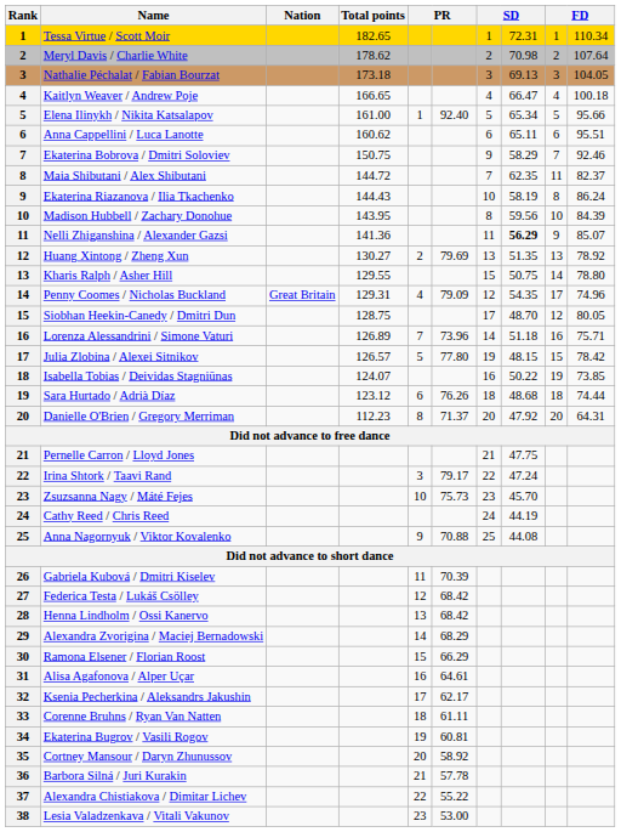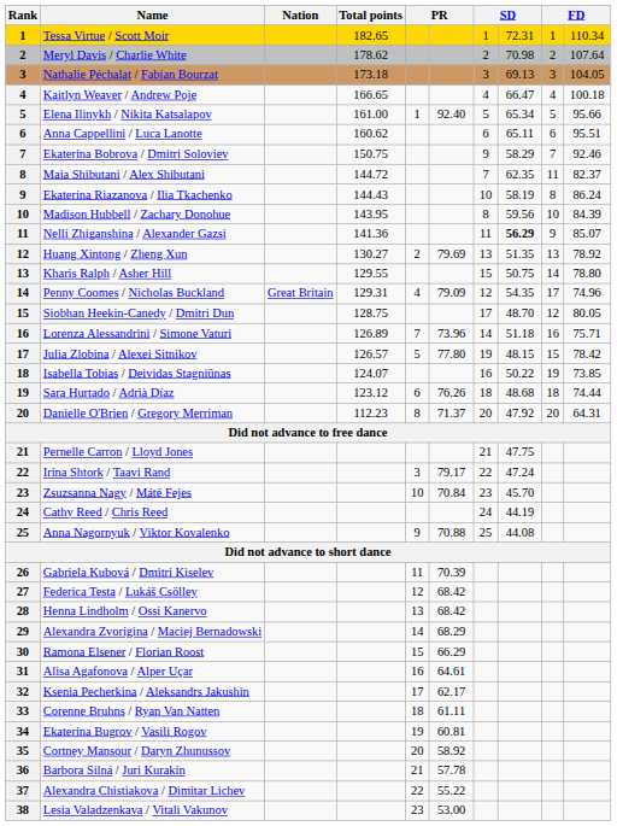Zsuzsanna Nagy / Máté Fejes | column 6: 75.73 -> 70.84
